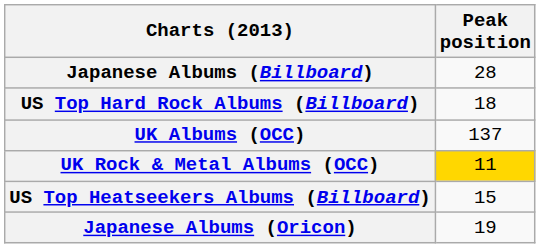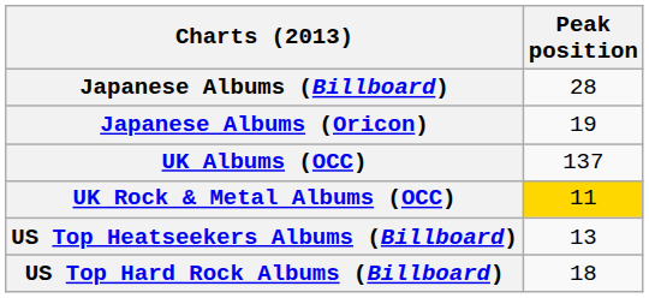rows swapped: Japanese Albums (Oricon) <-> US Top Hard Rock Albums (Billboard)
US Top Heatseekers Albums (Billboard) | Peak position: 15 -> 13
